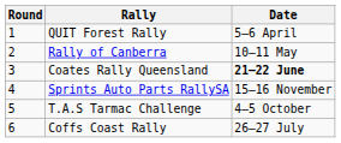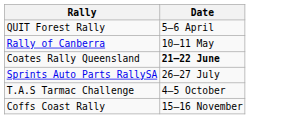- column: Round | 1 | 2 | 3 | 4 | 5 | 6
Sprints Auto Parts RallySA | Date: 15–16 November -> 26–27 July
Coffs Coast Rally | Date: 26–27 July -> 15–16 November
